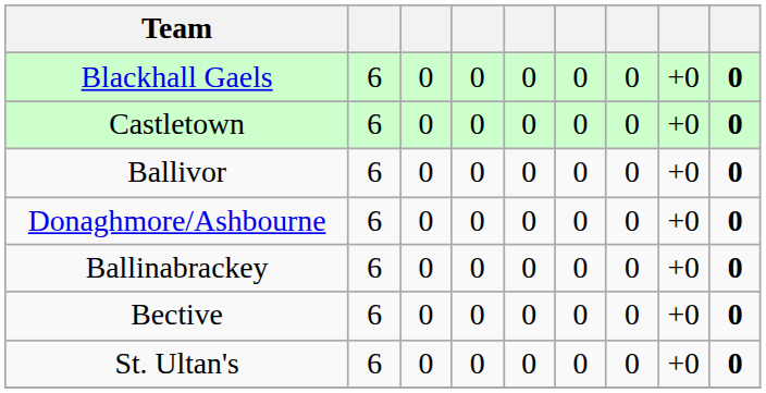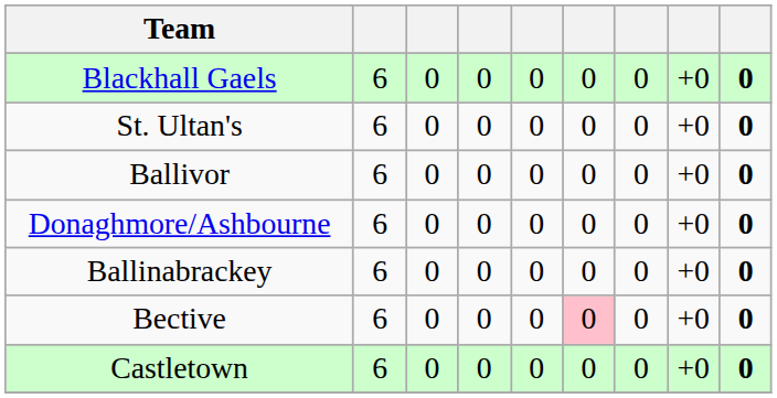rows swapped: Castletown <-> St. Ultan's
Bective | column 6: no background -> pink background
